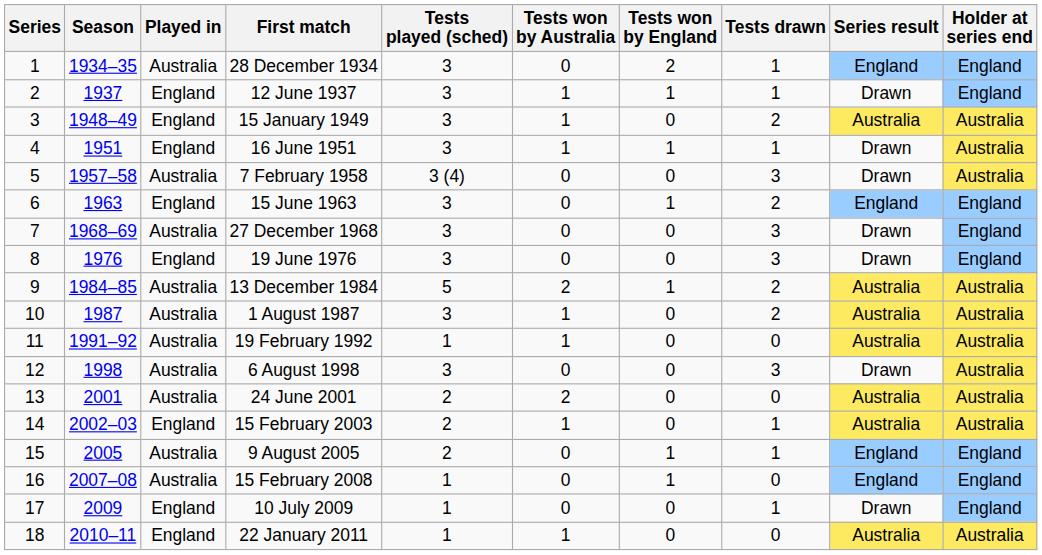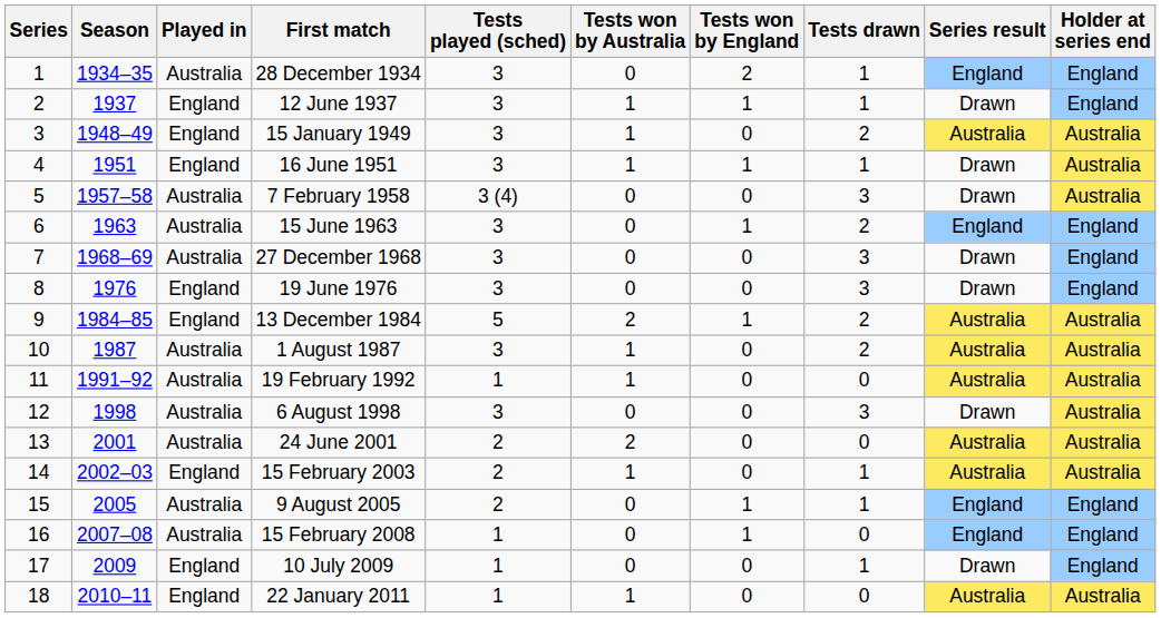15 June 1963 | Played in: England -> Australia
13 December 1984 | Played in: Australia -> England
